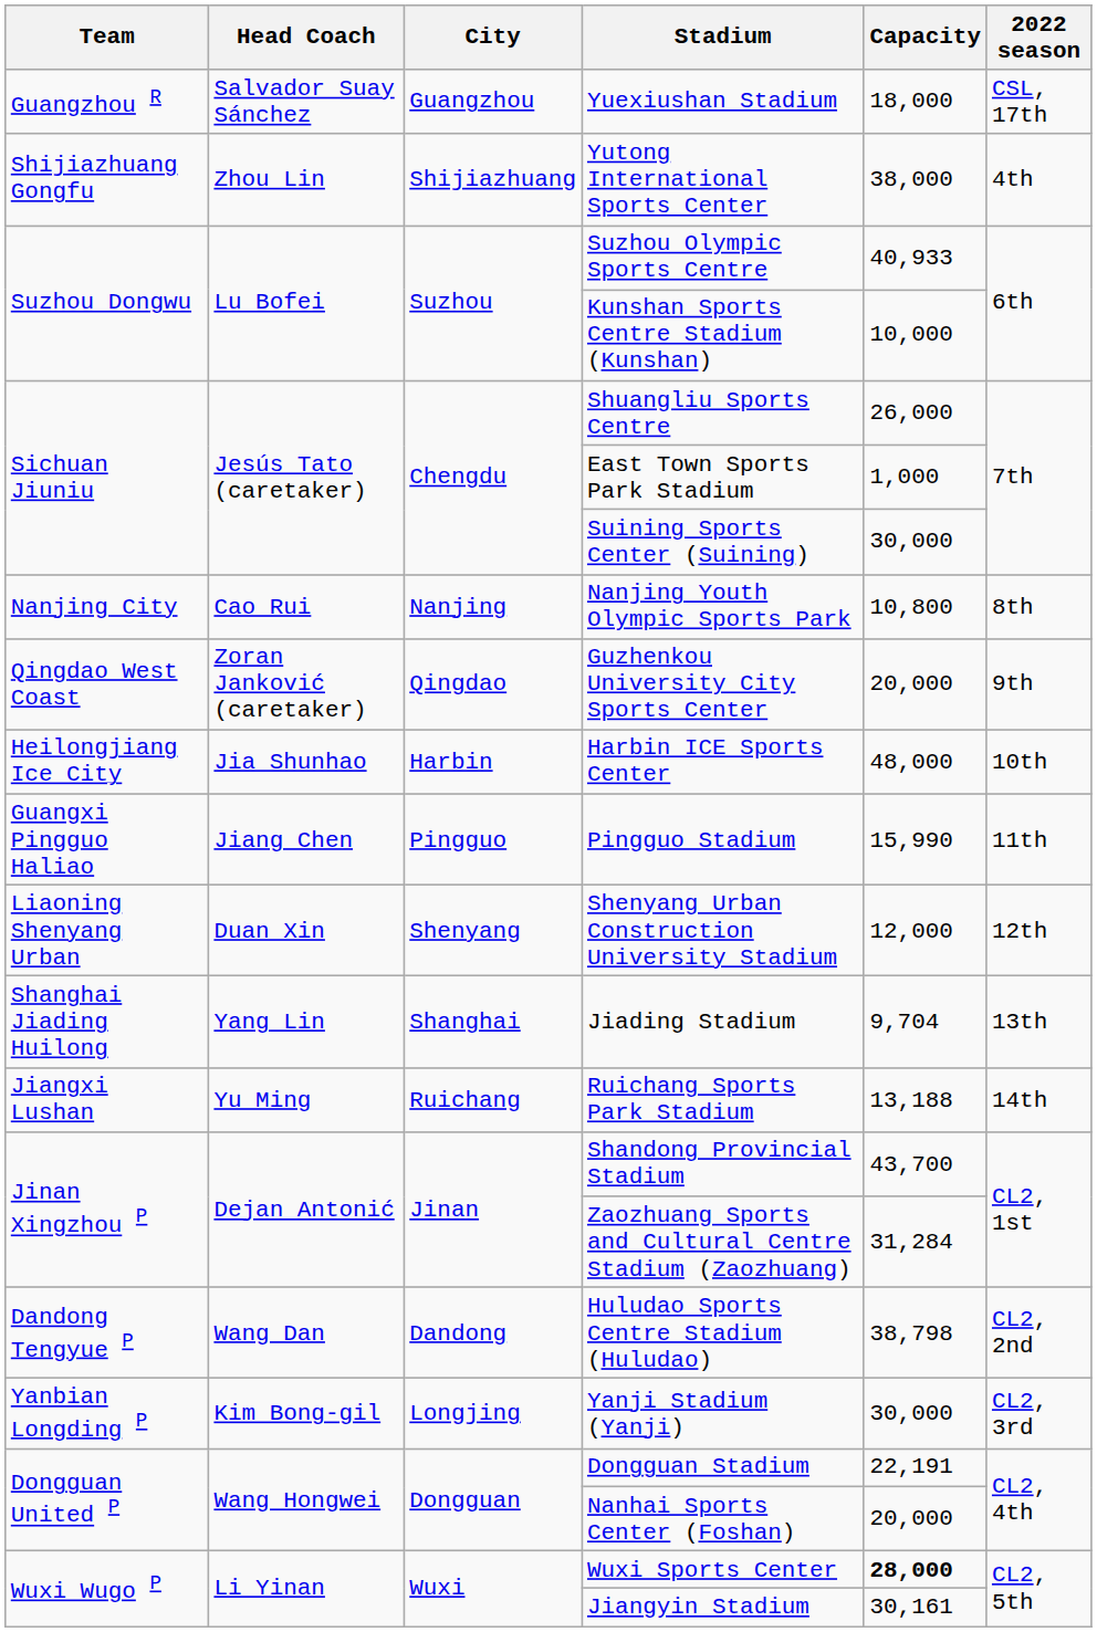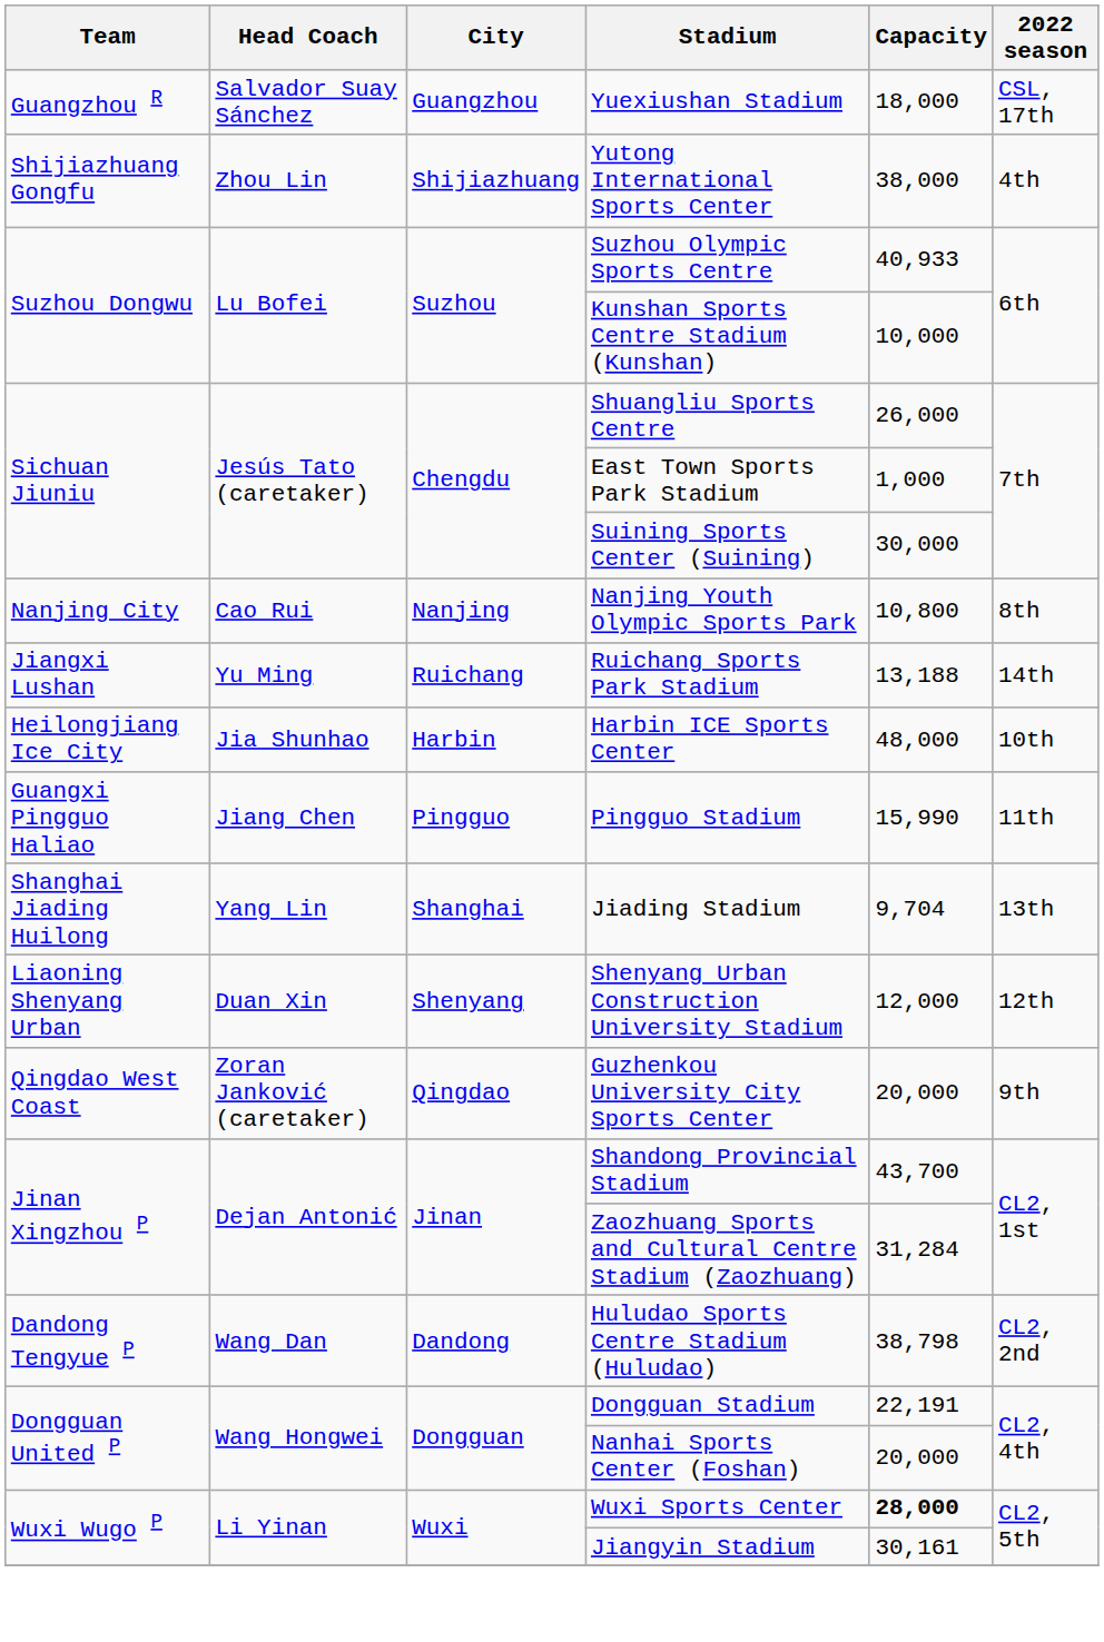rows swapped: Guzhenkou University City Sports Center <-> Ruichang Sports Park Stadium
rows swapped: Shenyang Urban Construction University Stadium <-> Jiading Stadium
- row: Yanbian Longding P | Kim Bong-gil | Longjing | Yanji Stadium (Yanji) | 30,000 | CL2, 3rd
